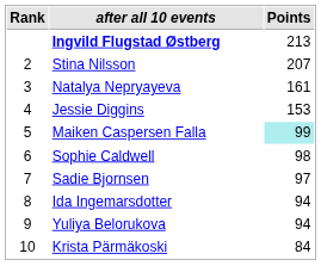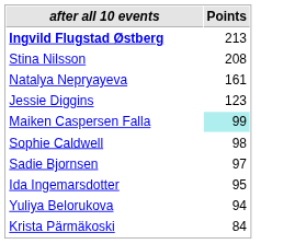- column: Rank | 2 | 3 | 4 | 5 | 6 | 7 | 8 | 9 | 10
Stina Nilsson | Points: 207 -> 208
Jessie Diggins | Points: 153 -> 123
Ida Ingemarsdotter | Points: 94 -> 95
